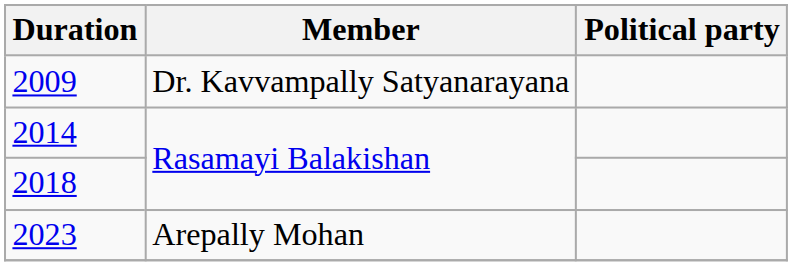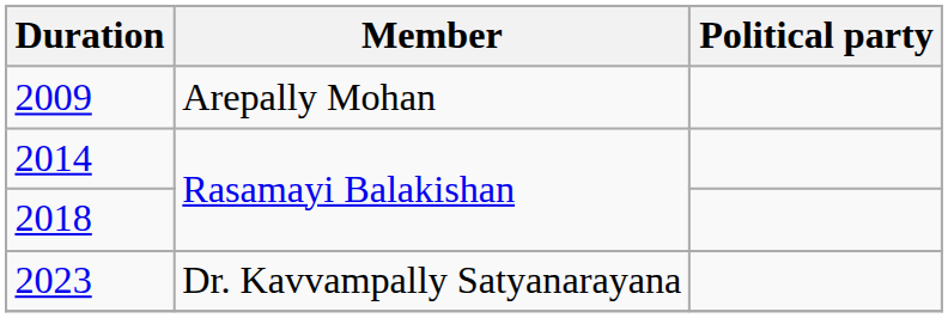2009 | Member: Dr. Kavvampally Satyanarayana -> Arepally Mohan
2023 | Member: Arepally Mohan -> Dr. Kavvampally Satyanarayana
